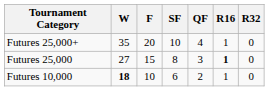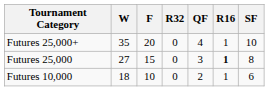columns swapped: SF <-> R32
Futures 10,000 | W: bold -> normal
